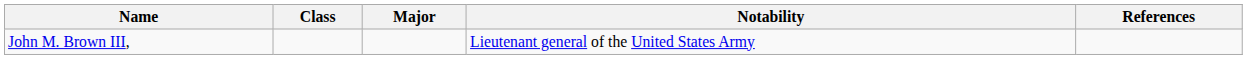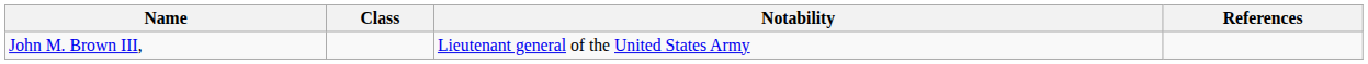- column: Major
